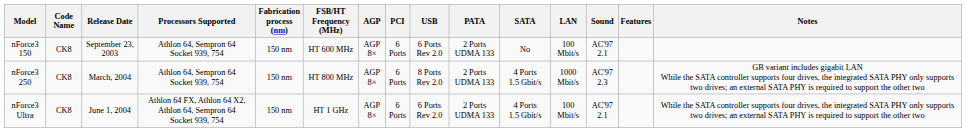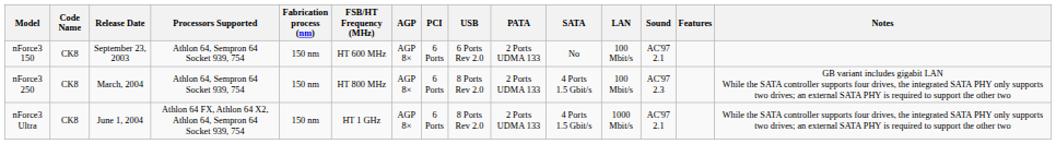nForce3 250 | LAN: 1000 Mbit/s -> 100 Mbit/s
nForce3 Ultra | USB: 6 Ports Rev 2.0 -> 8 Ports Rev 2.0
nForce3 Ultra | LAN: 100 Mbit/s -> 1000 Mbit/s
